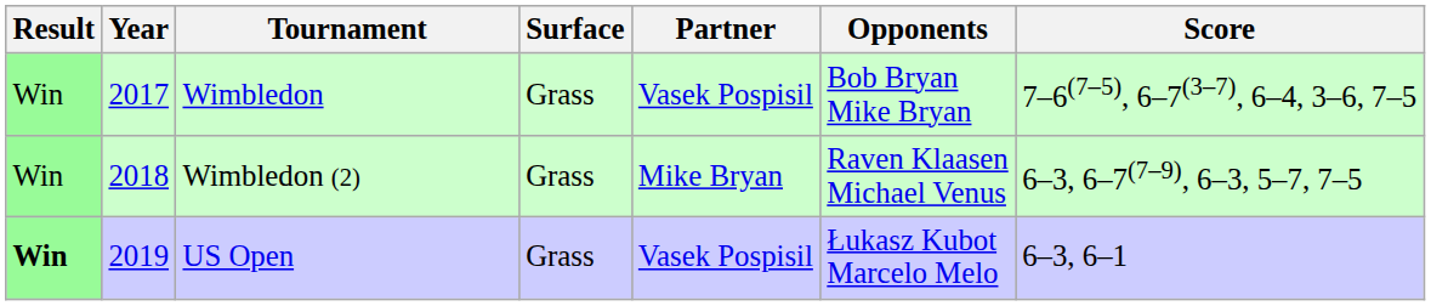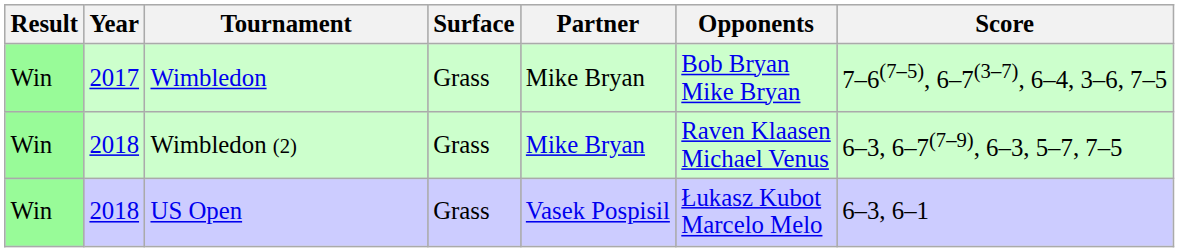Wimbledon | Partner: Vasek Pospisil -> Mike Bryan
US Open | Result: bold -> normal
US Open | Year: 2019 -> 2018
